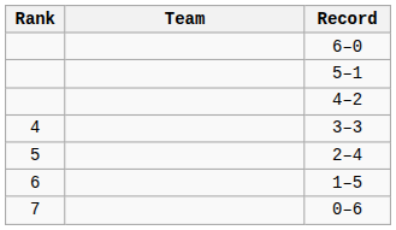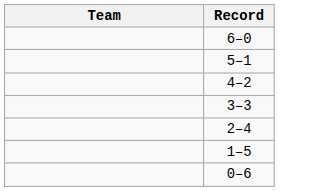- column: Rank | 4 | 5 | 6 | 7
